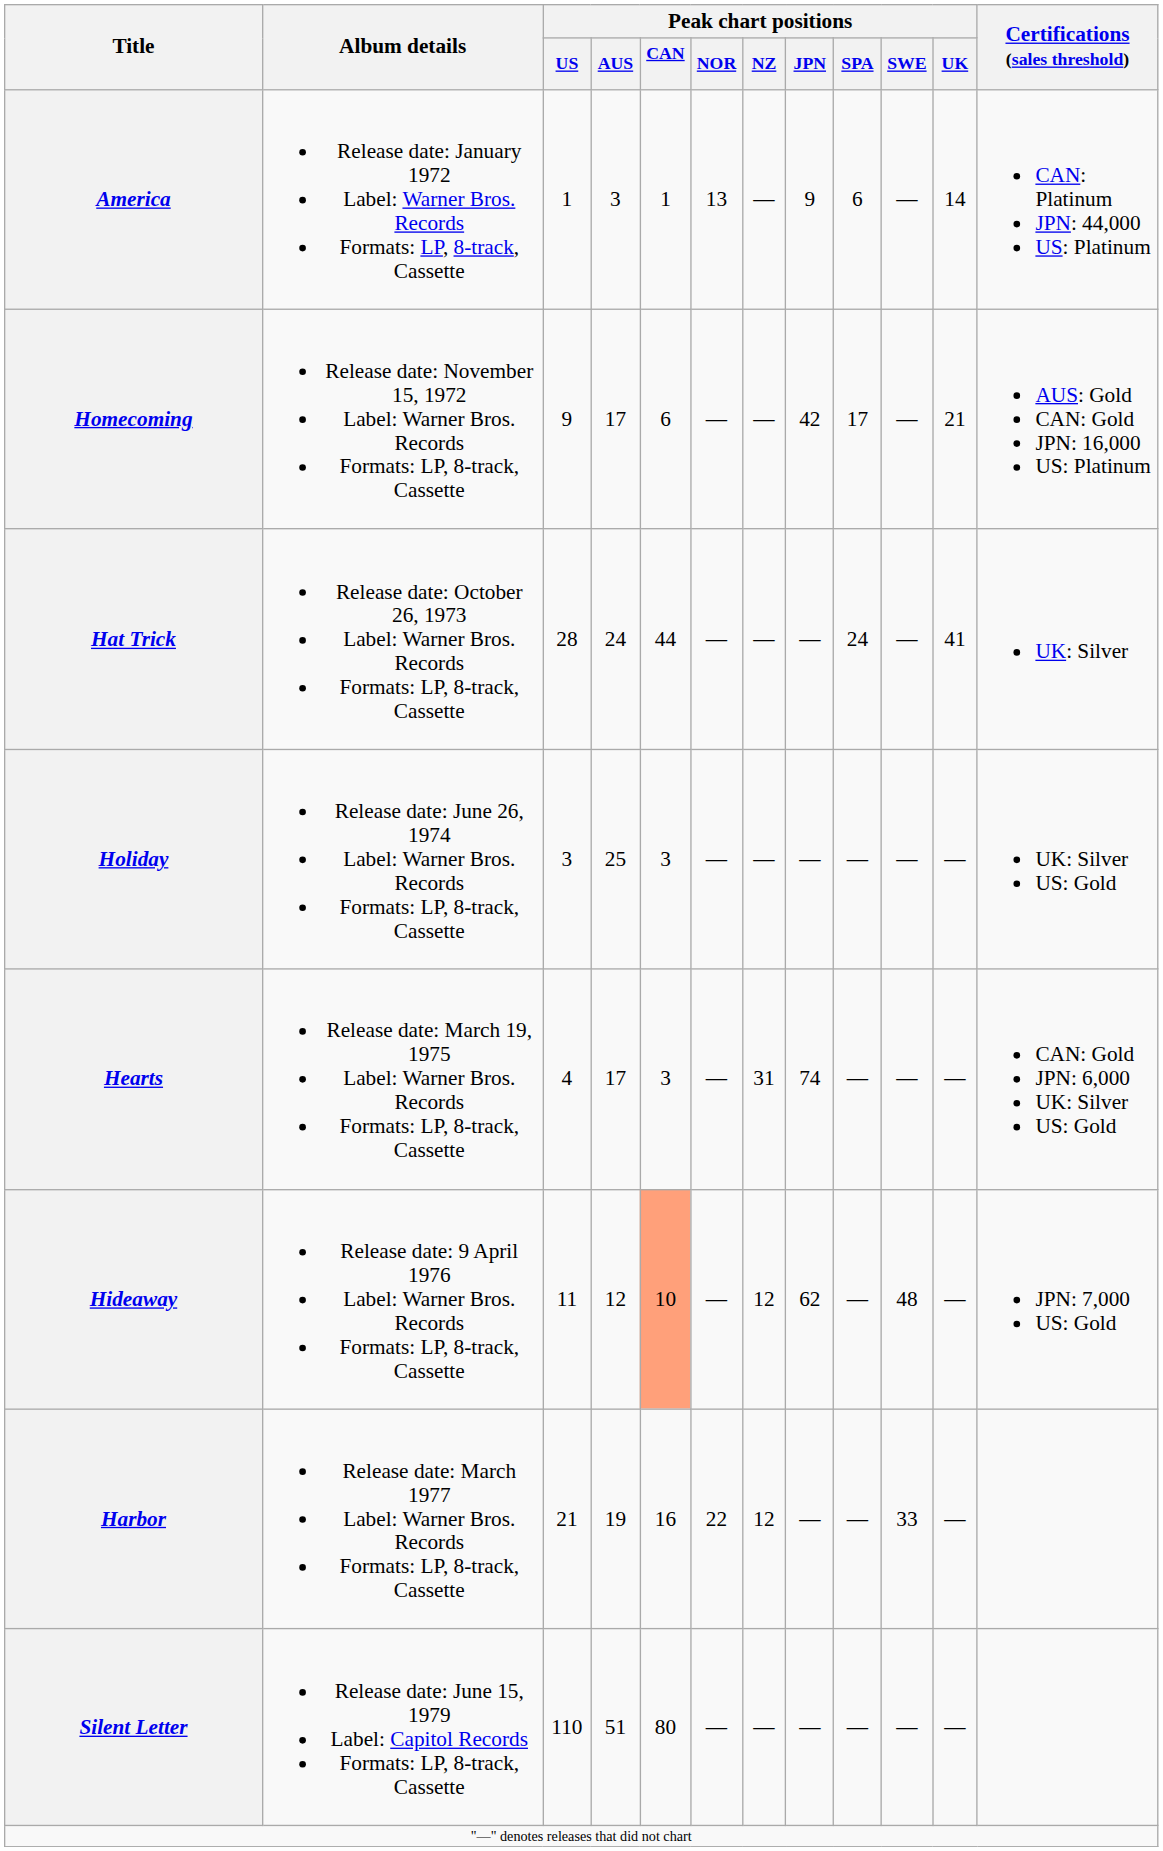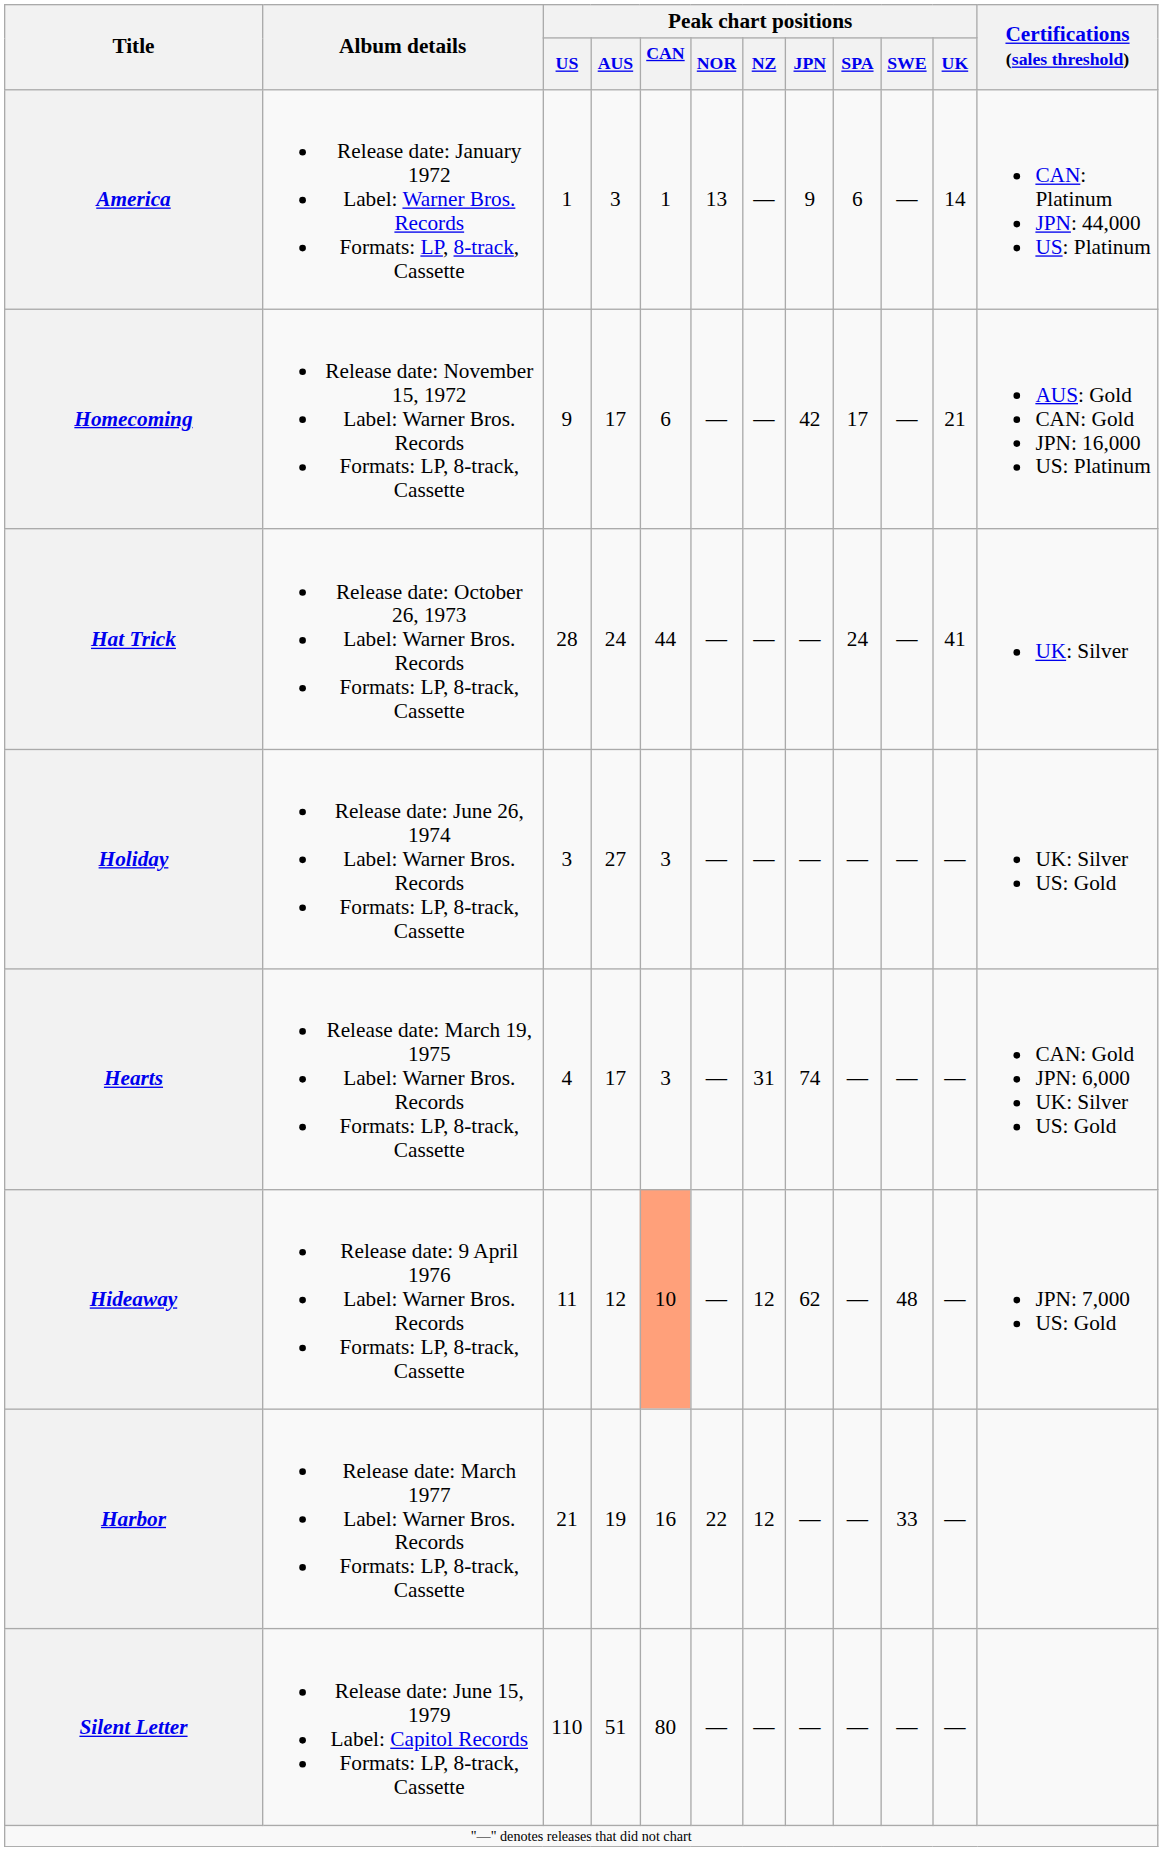Holiday | Peak chart positions / AUS: 25 -> 27
